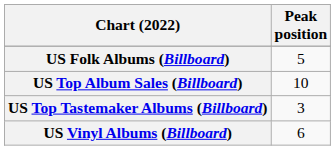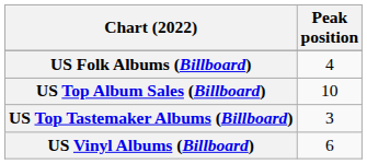US Folk Albums (Billboard) | Peak position: 5 -> 4
